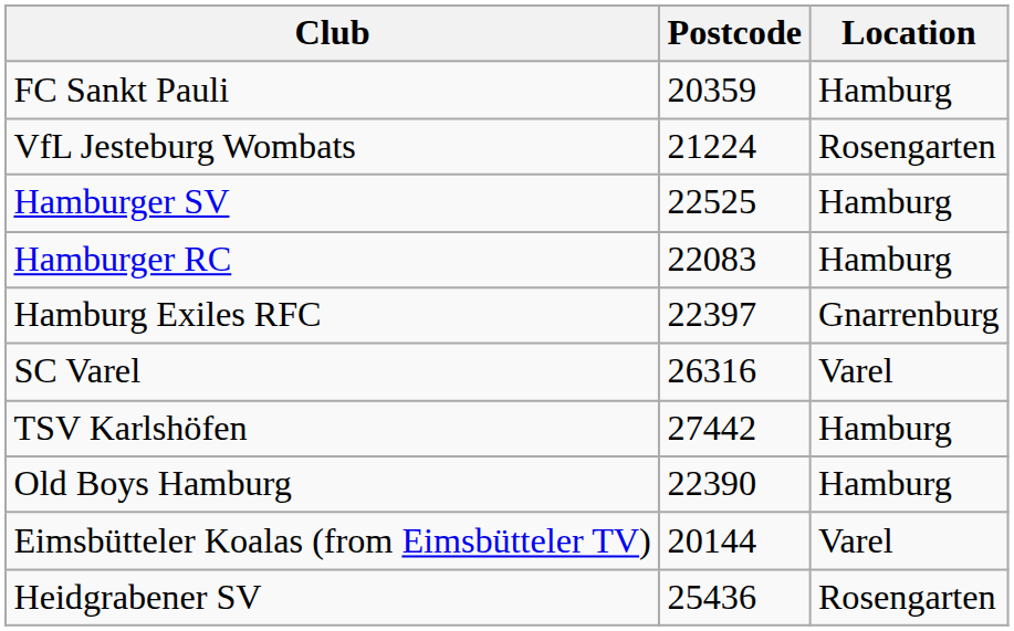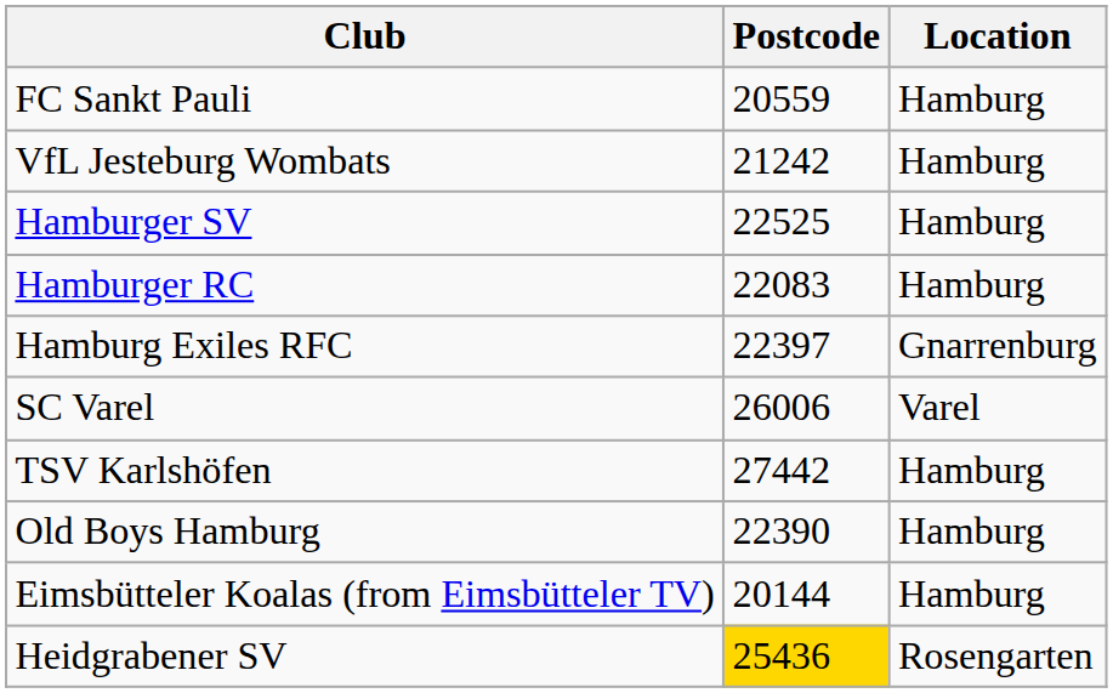FC Sankt Pauli | Postcode: 20359 -> 20559
VfL Jesteburg Wombats | Postcode: 21224 -> 21242
VfL Jesteburg Wombats | Location: Rosengarten -> Hamburg
SC Varel | Postcode: 26316 -> 26006
Eimsbütteler Koalas (from Eimsbütteler TV) | Location: Varel -> Hamburg
Heidgrabener SV | Postcode: no background -> gold background
